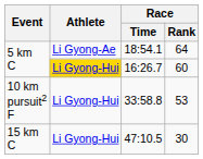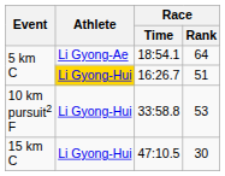16:26.7 | Race / Rank: 60 -> 51
